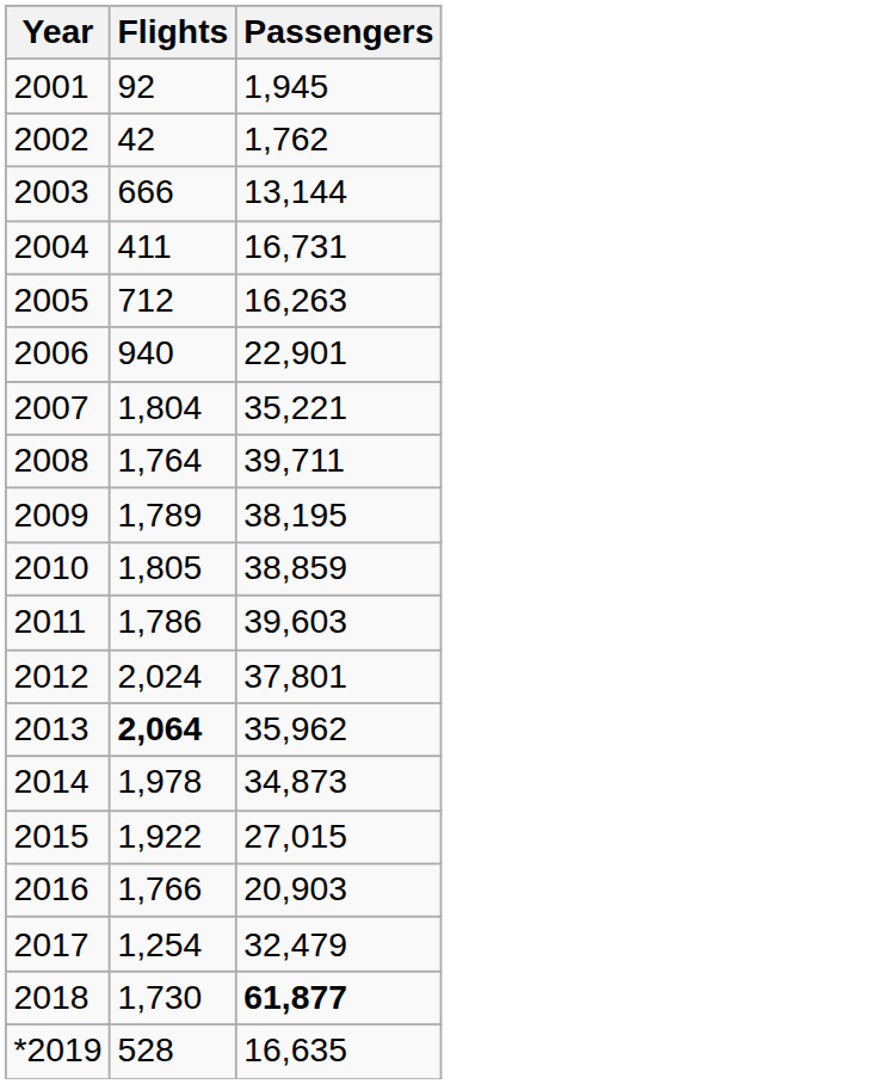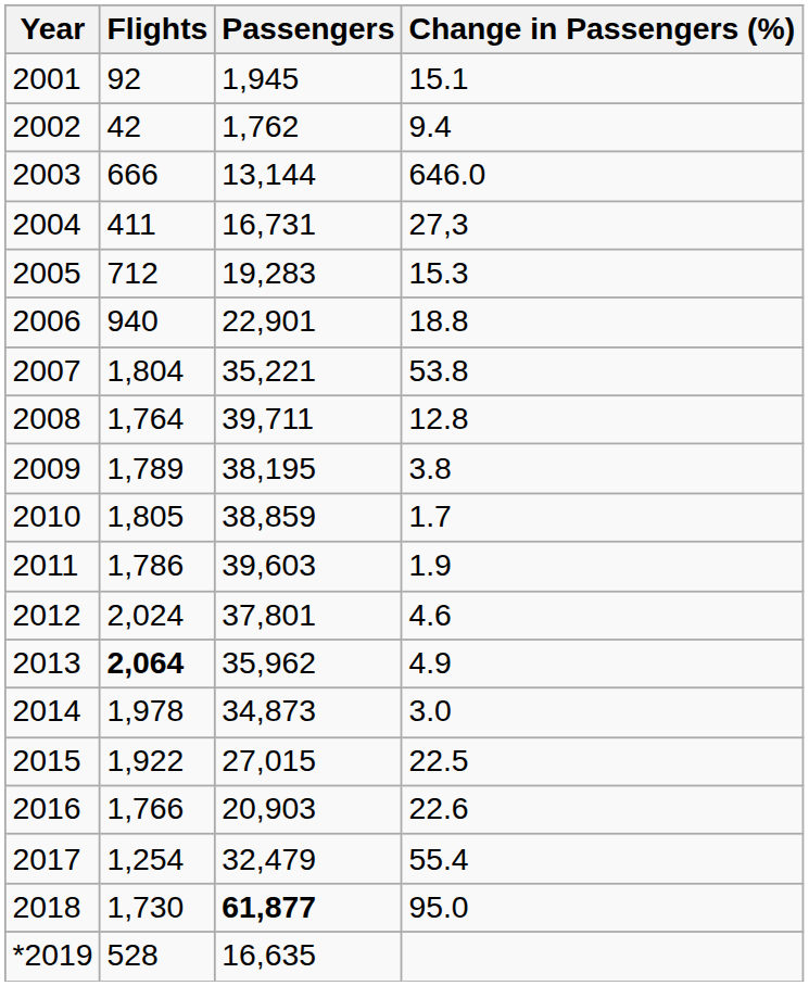+ column: Change in Passengers (%) | 15.1 | 9.4 | 646.0 | 27,3 | 15.3 | 18.8 | 53.8 | 12.8 | 3.8 | 1.7 | 1.9 | 4.6 | 4.9 | 3.0 | 22.5 | 22.6 | 55.4 | 95.0
2005 | Passengers: 16,263 -> 19,283
